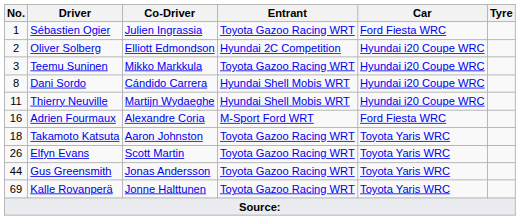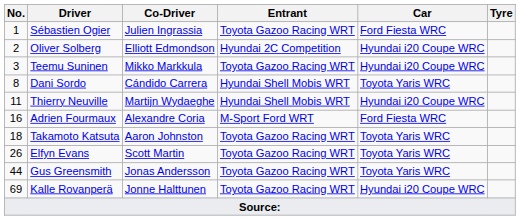Dani Sordo | Car: Hyundai i20 Coupe WRC -> Toyota Yaris WRC
Kalle Rovanperä | Car: Toyota Yaris WRC -> Hyundai i20 Coupe WRC
